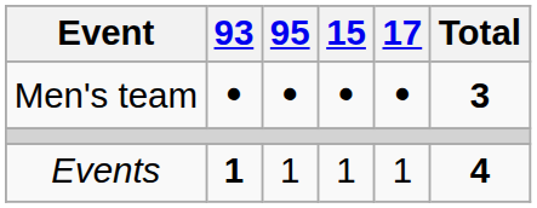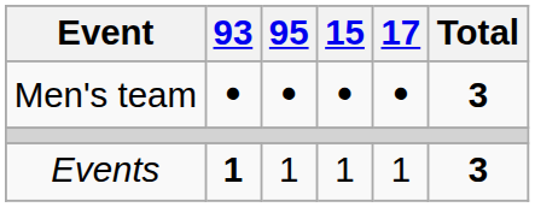Events | Total: 4 -> 3
